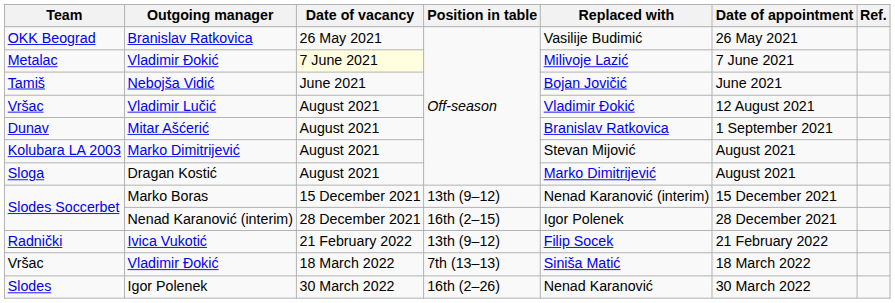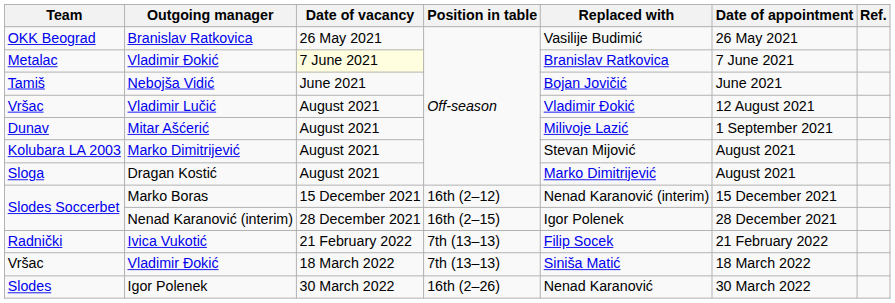Metalac / Vladimir Đokić | Replaced with: Milivoje Lazić -> Branislav Ratkovica
Mitar Ašćerić | Replaced with: Branislav Ratkovica -> Milivoje Lazić
Marko Boras | Position in table: 13th (9–12) -> 16th (2–12)
Ivica Vukotić | Position in table: 13th (9–12) -> 7th (13–13)
